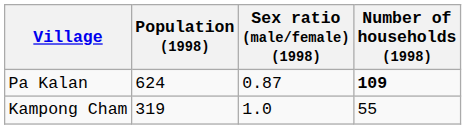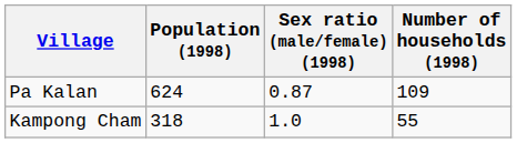Pa Kalan | Number of households (1998): bold -> normal
Kampong Cham | Population (1998): 319 -> 318
